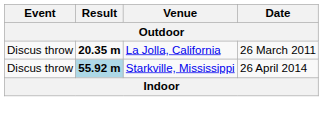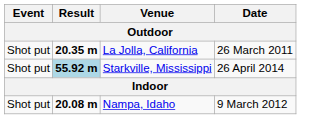La Jolla, California | Event: Discus throw -> Shot put
Starkville, Mississippi | Event: Discus throw -> Shot put
+ row: Shot put | 20.08 m | Nampa, Idaho | 9 March 2012
